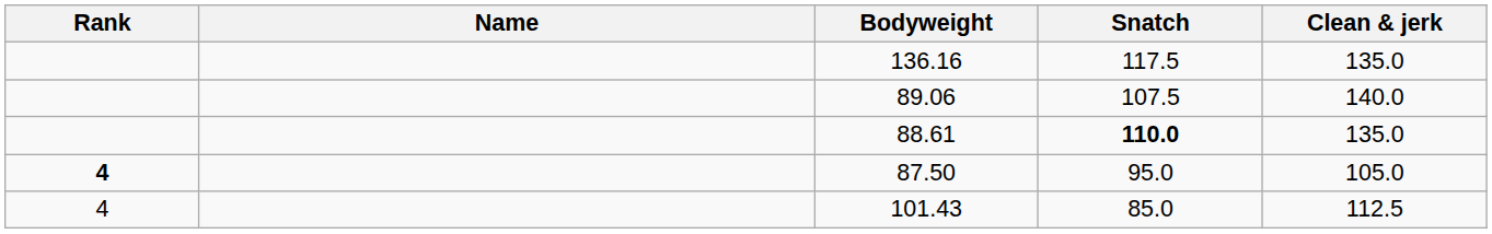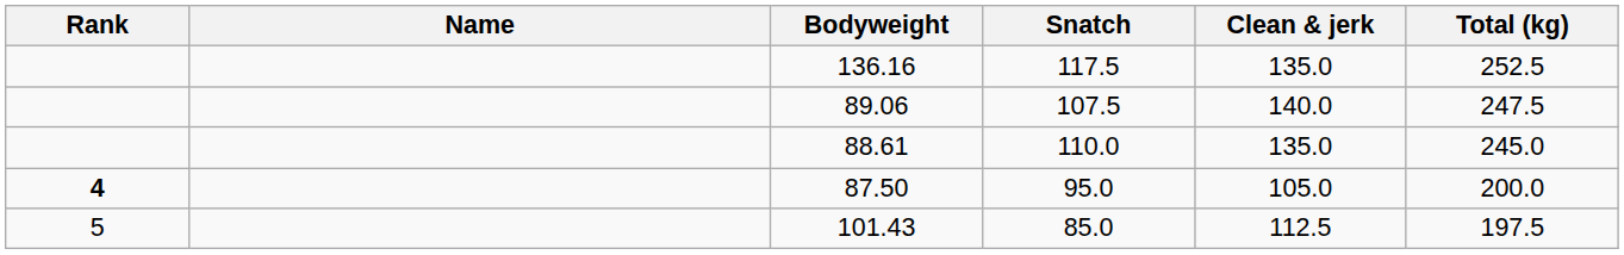+ column: Total (kg) | 252.5 | 247.5 | 245.0 | 200.0 | 197.5
88.61 | Snatch: bold -> normal
101.43 | Rank: 4 -> 5
